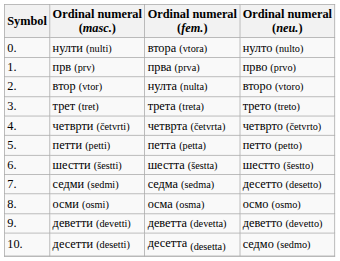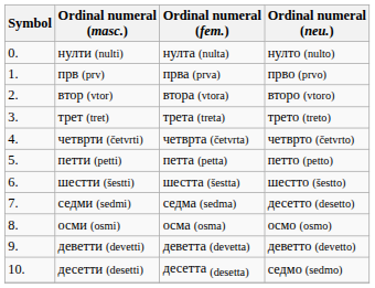нулти (nulti) | Ordinal numeral (fem.): втора (vtora) -> нулта (nulta)
втор (vtor) | Ordinal numeral (fem.): нулта (nulta) -> втора (vtora)
